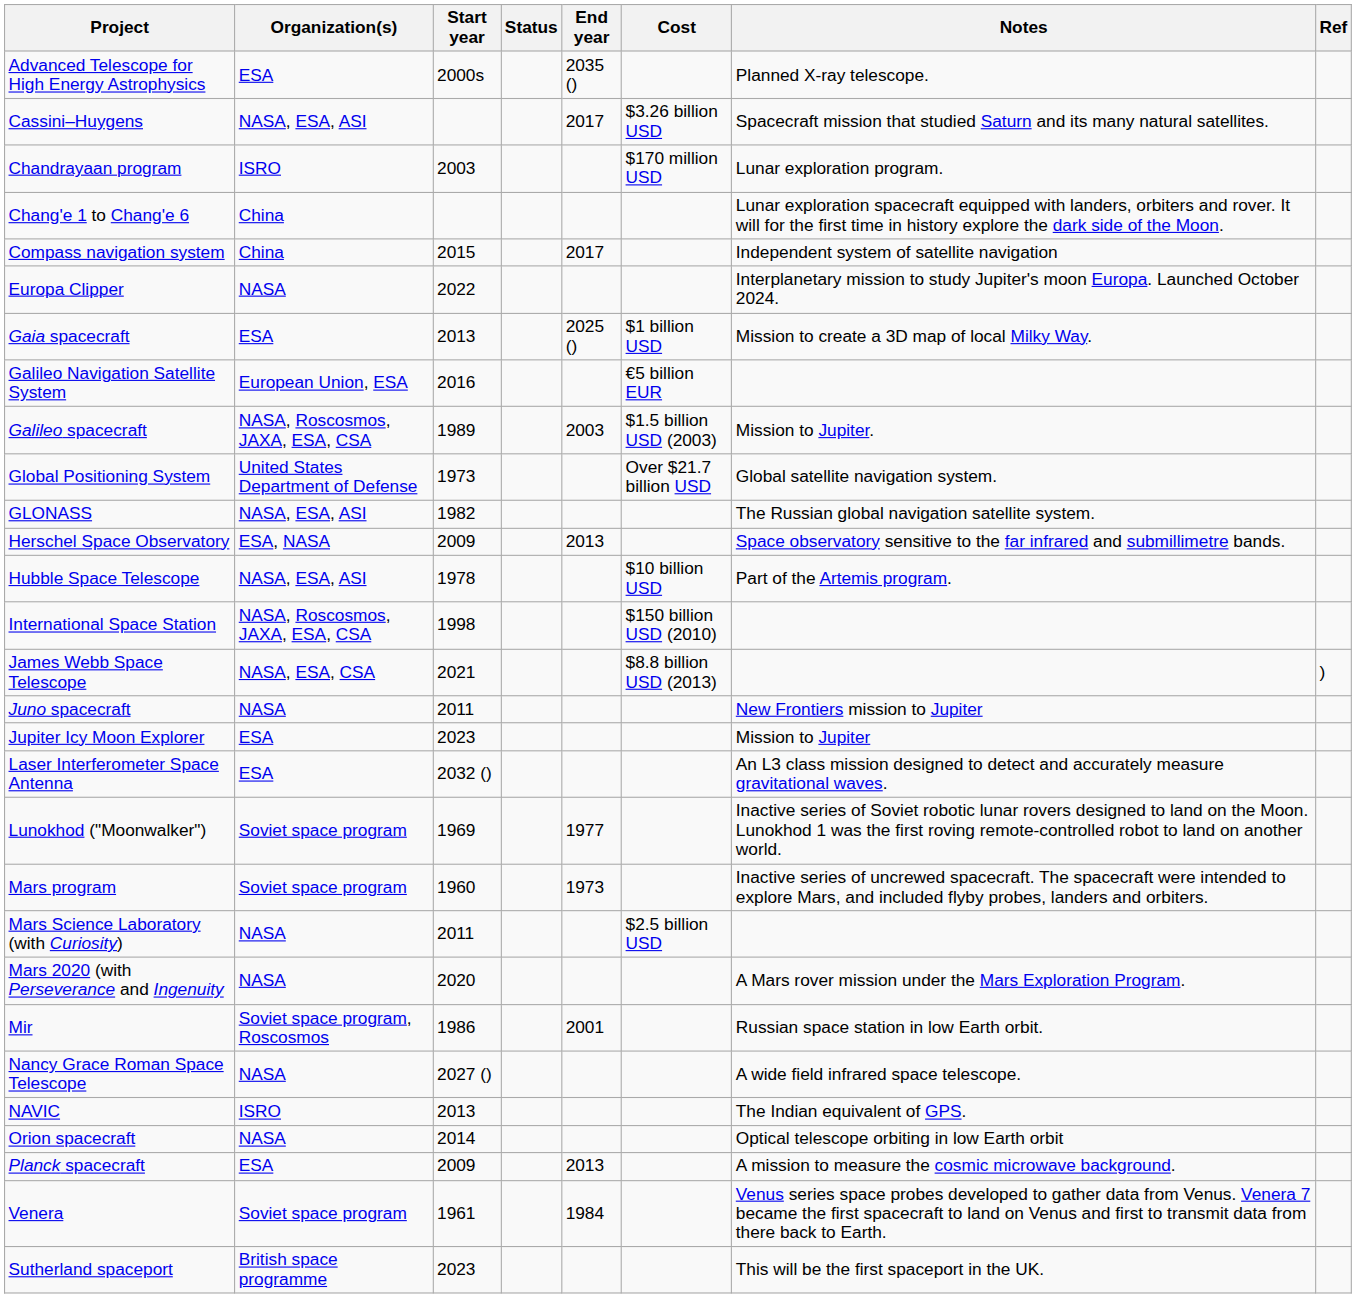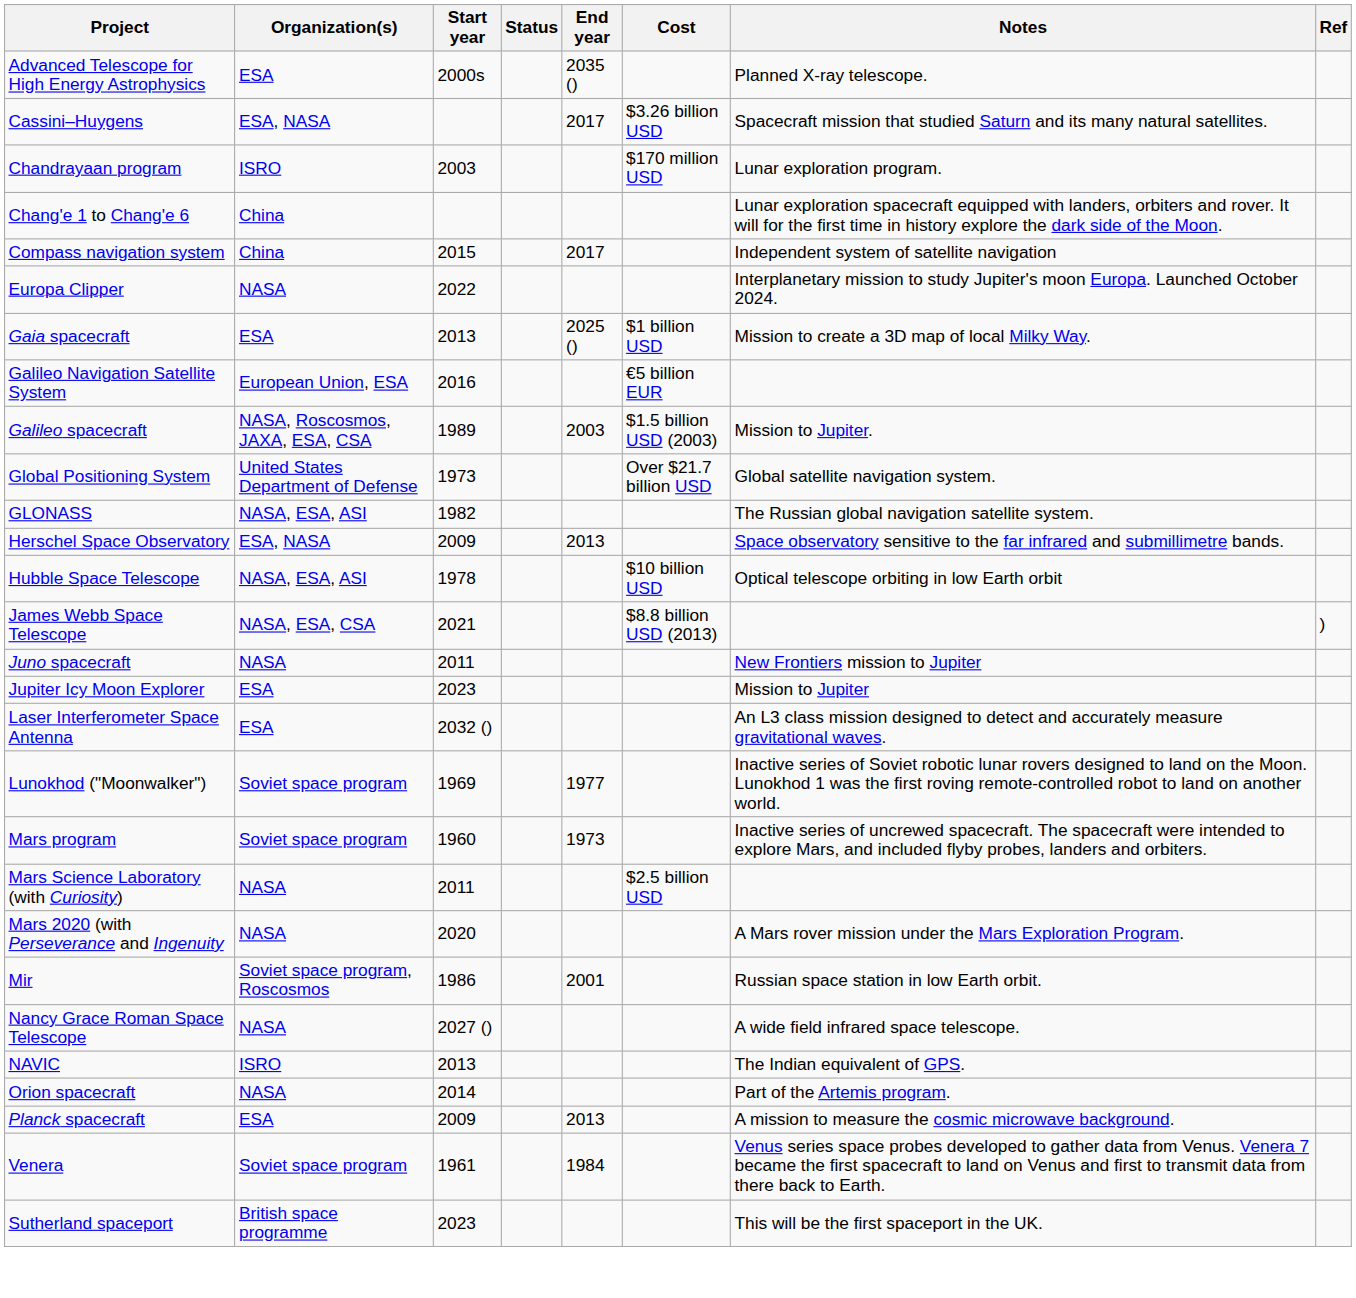Cassini–Huygens | Organization(s): NASA, ESA, ASI -> ESA, NASA
Hubble Space Telescope | Notes: Part of the Artemis program. -> Optical telescope orbiting in low Earth orbit
- row: International Space Station | NASA, Roscosmos, JAXA, ESA, CSA | 1998 | $150 billion USD (2010)
Orion spacecraft | Notes: Optical telescope orbiting in low Earth orbit -> Part of the Artemis program.
